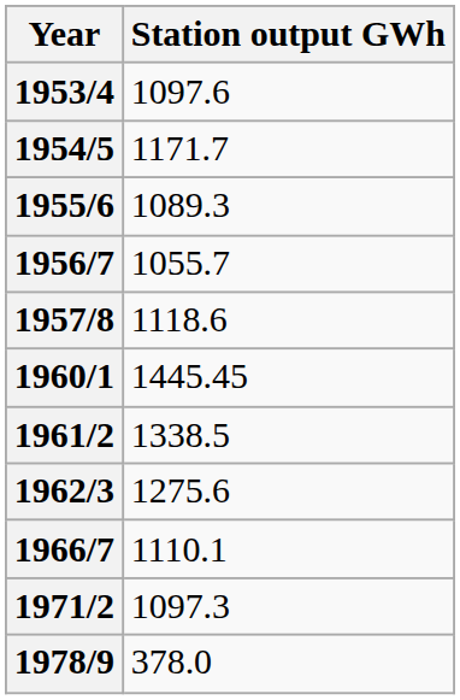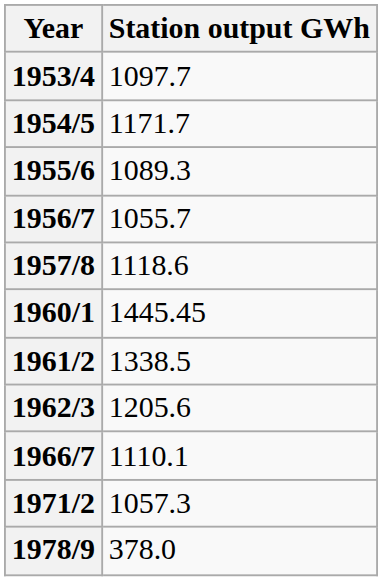1953/4 | Station output GWh: 1097.6 -> 1097.7
1962/3 | Station output GWh: 1275.6 -> 1205.6
1971/2 | Station output GWh: 1097.3 -> 1057.3
